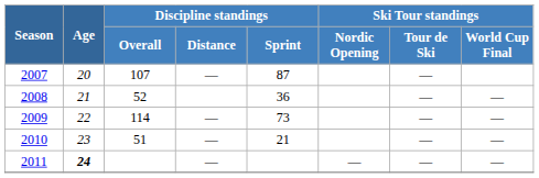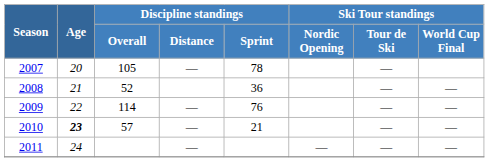2007 | Discipline standings / Overall: 107 -> 105
2007 | Discipline standings / Sprint: 87 -> 78
2009 | Discipline standings / Sprint: 73 -> 76
2010 | Age: normal -> bold
2010 | Discipline standings / Overall: 51 -> 57
2011 | Age: bold -> normal
